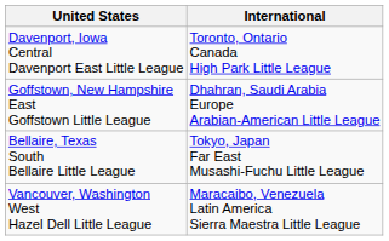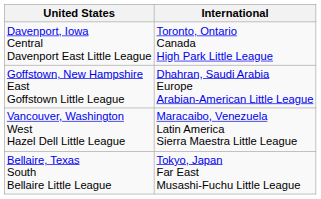rows swapped: Bellaire, Texas South Bellaire Little League <-> Vancouver, Washington West Hazel Dell Little League
